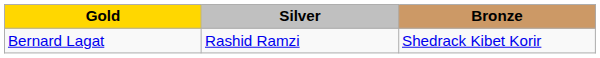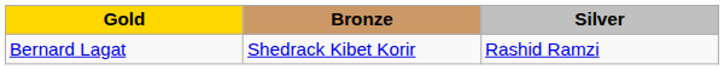columns swapped: Silver <-> Bronze
